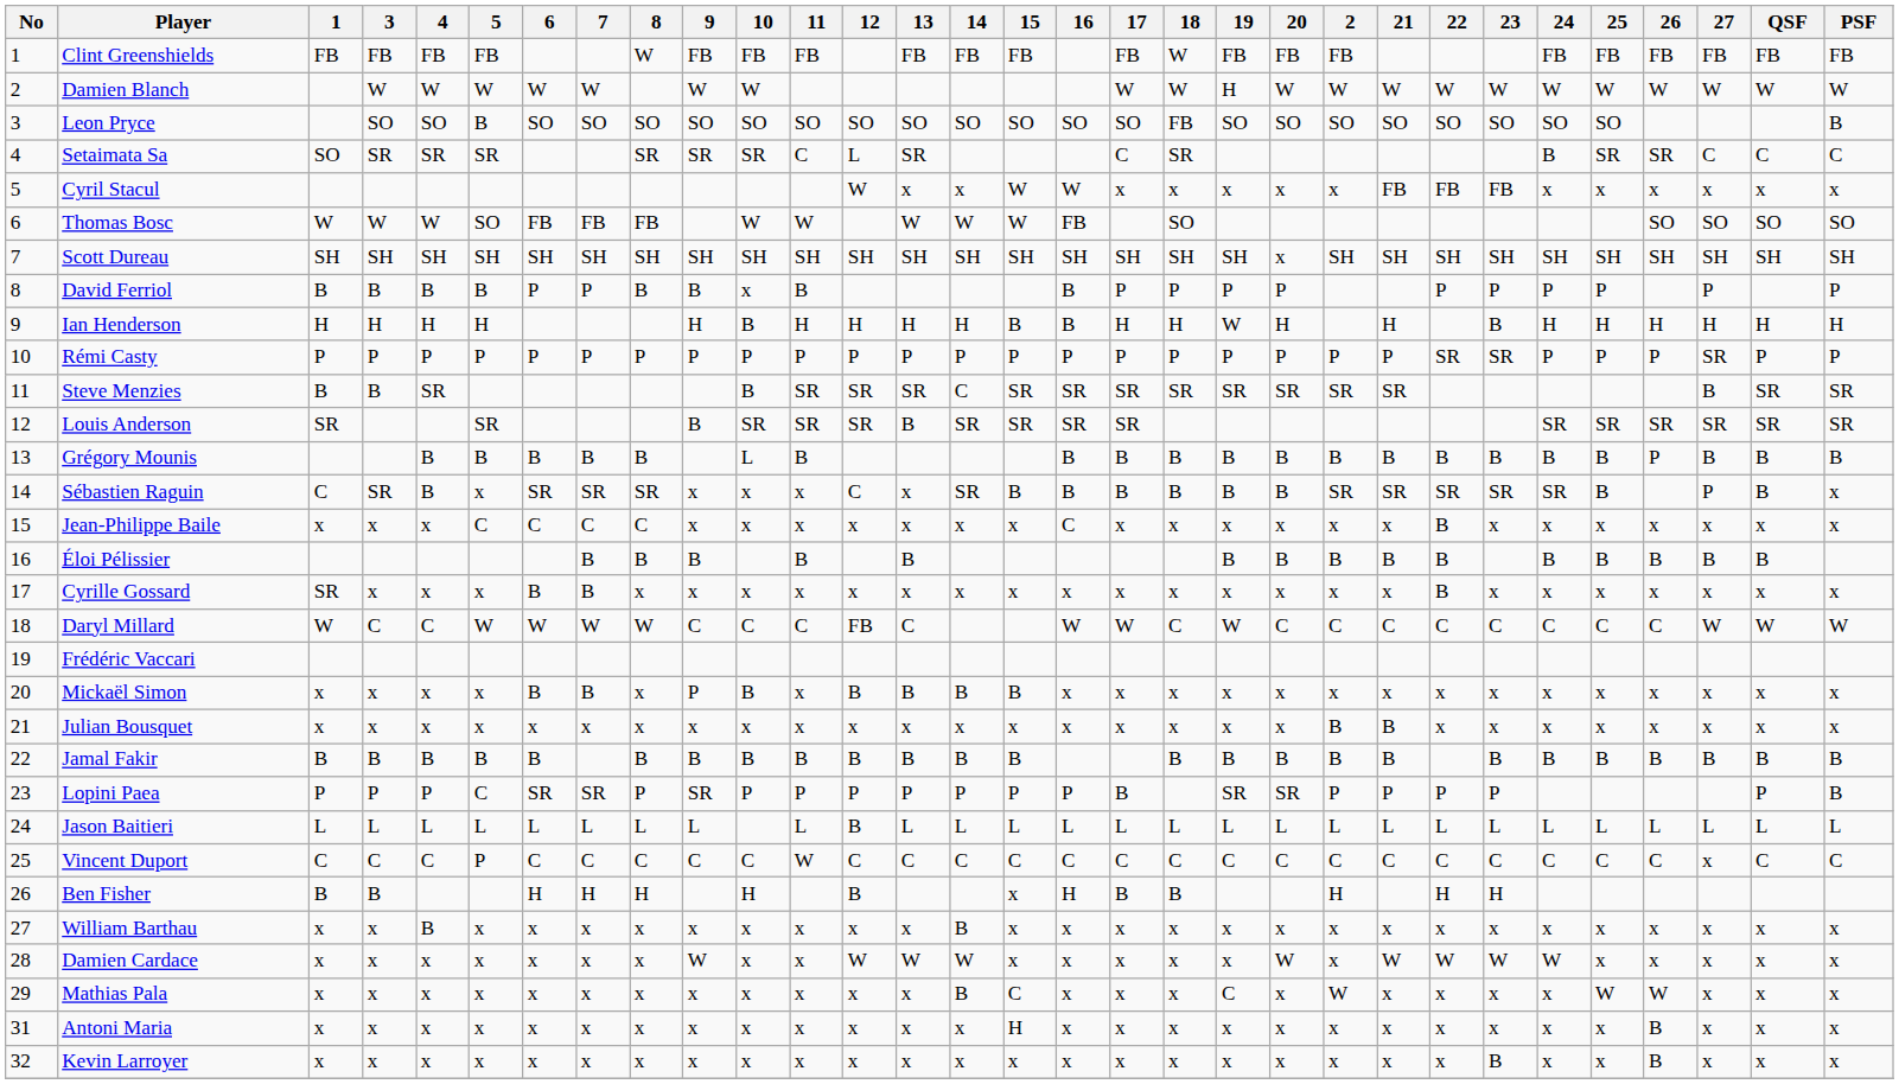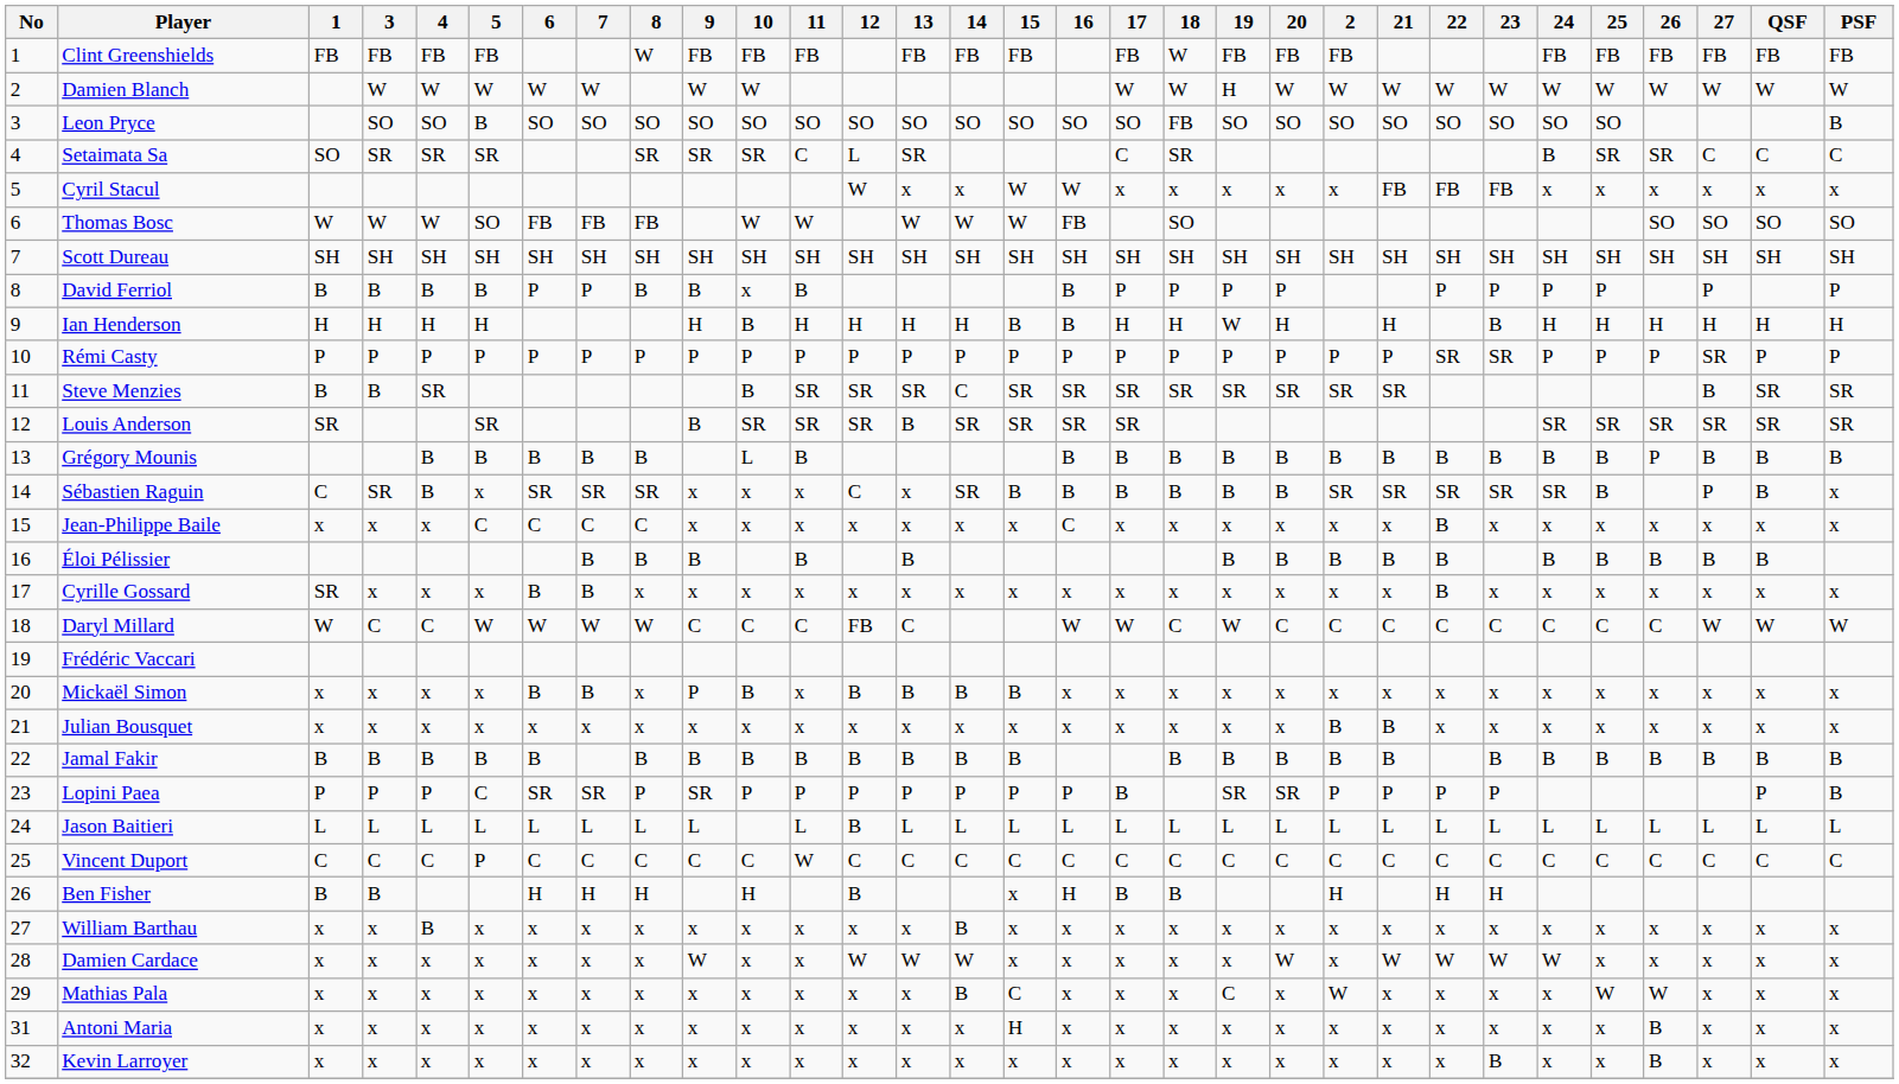Scott Dureau | 20: x -> SH
Vincent Duport | 27: x -> C
